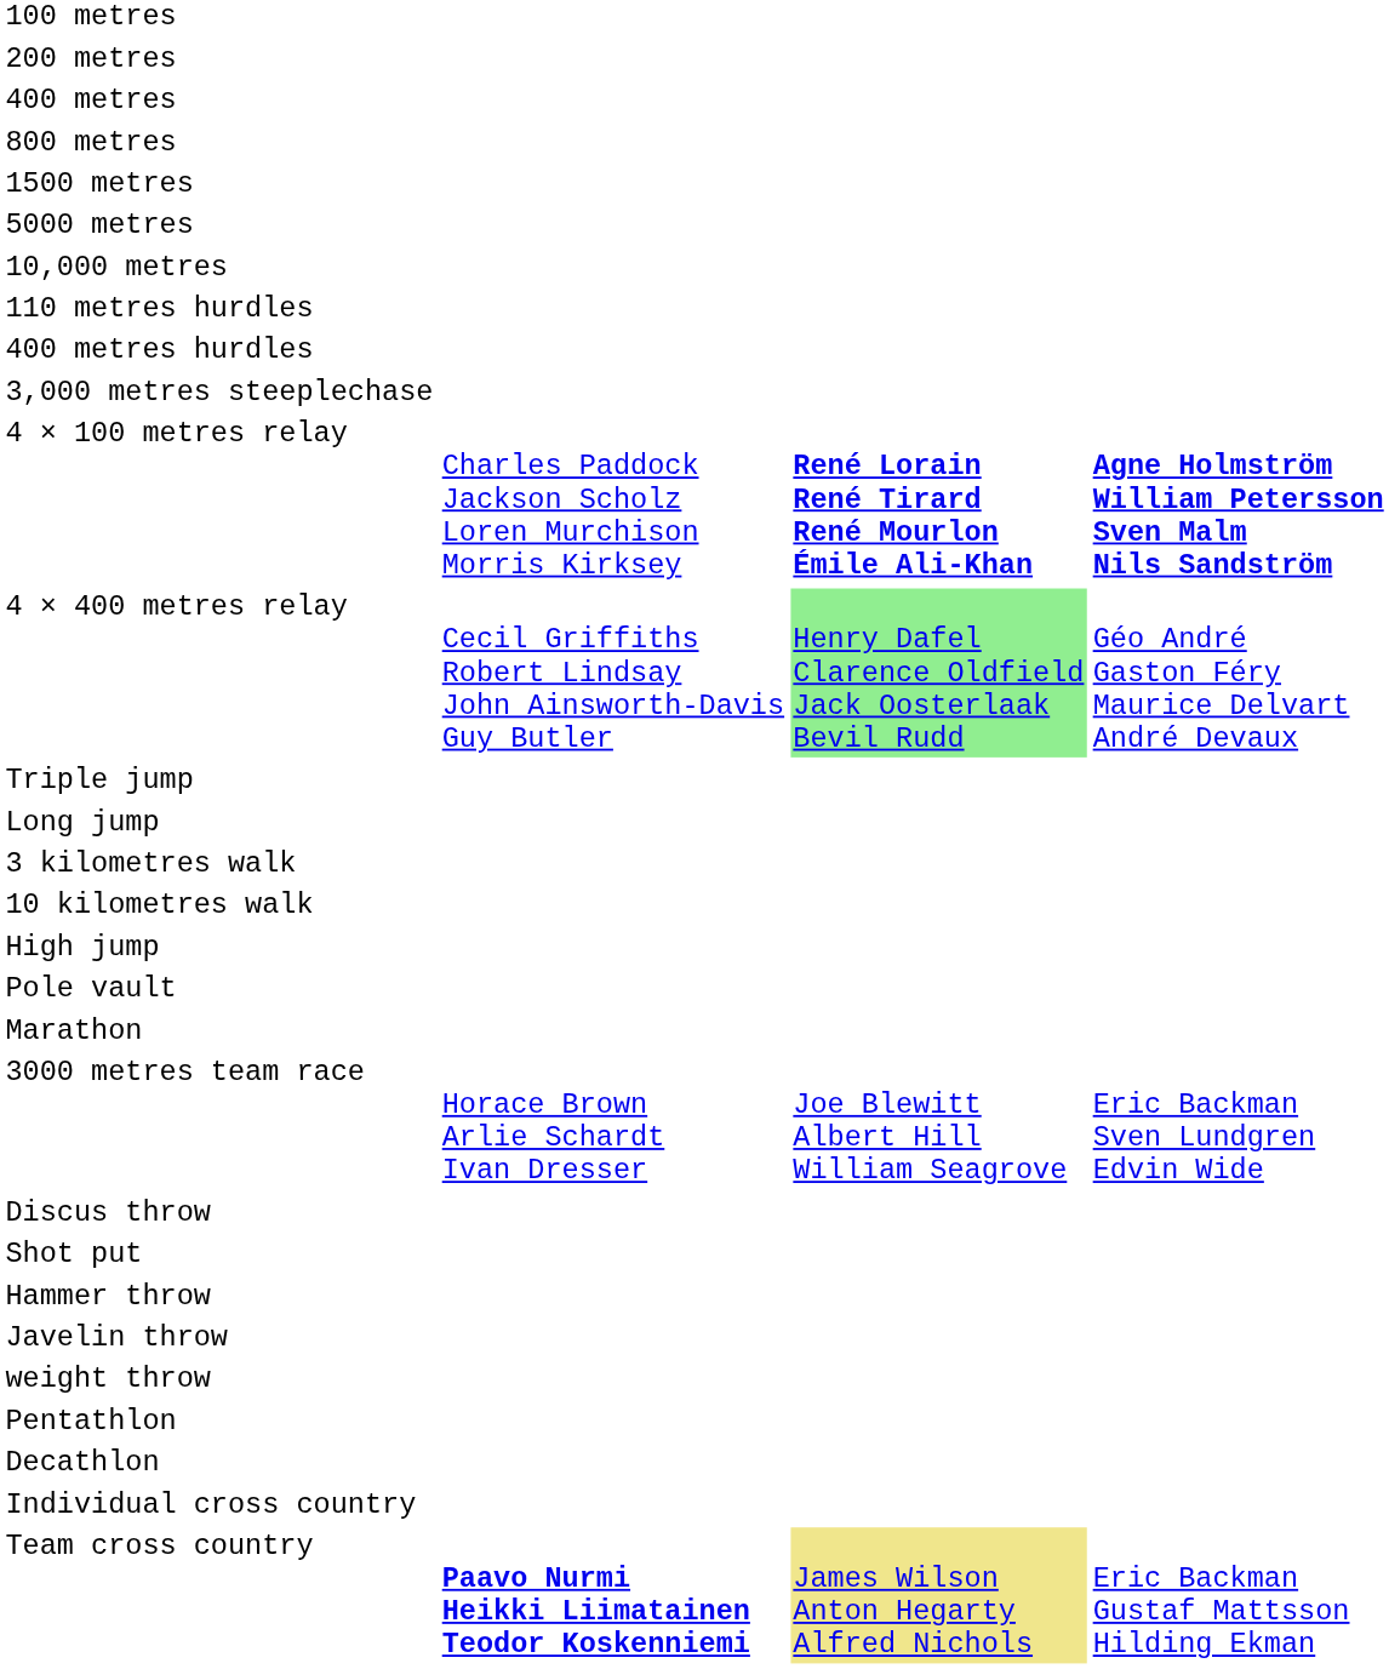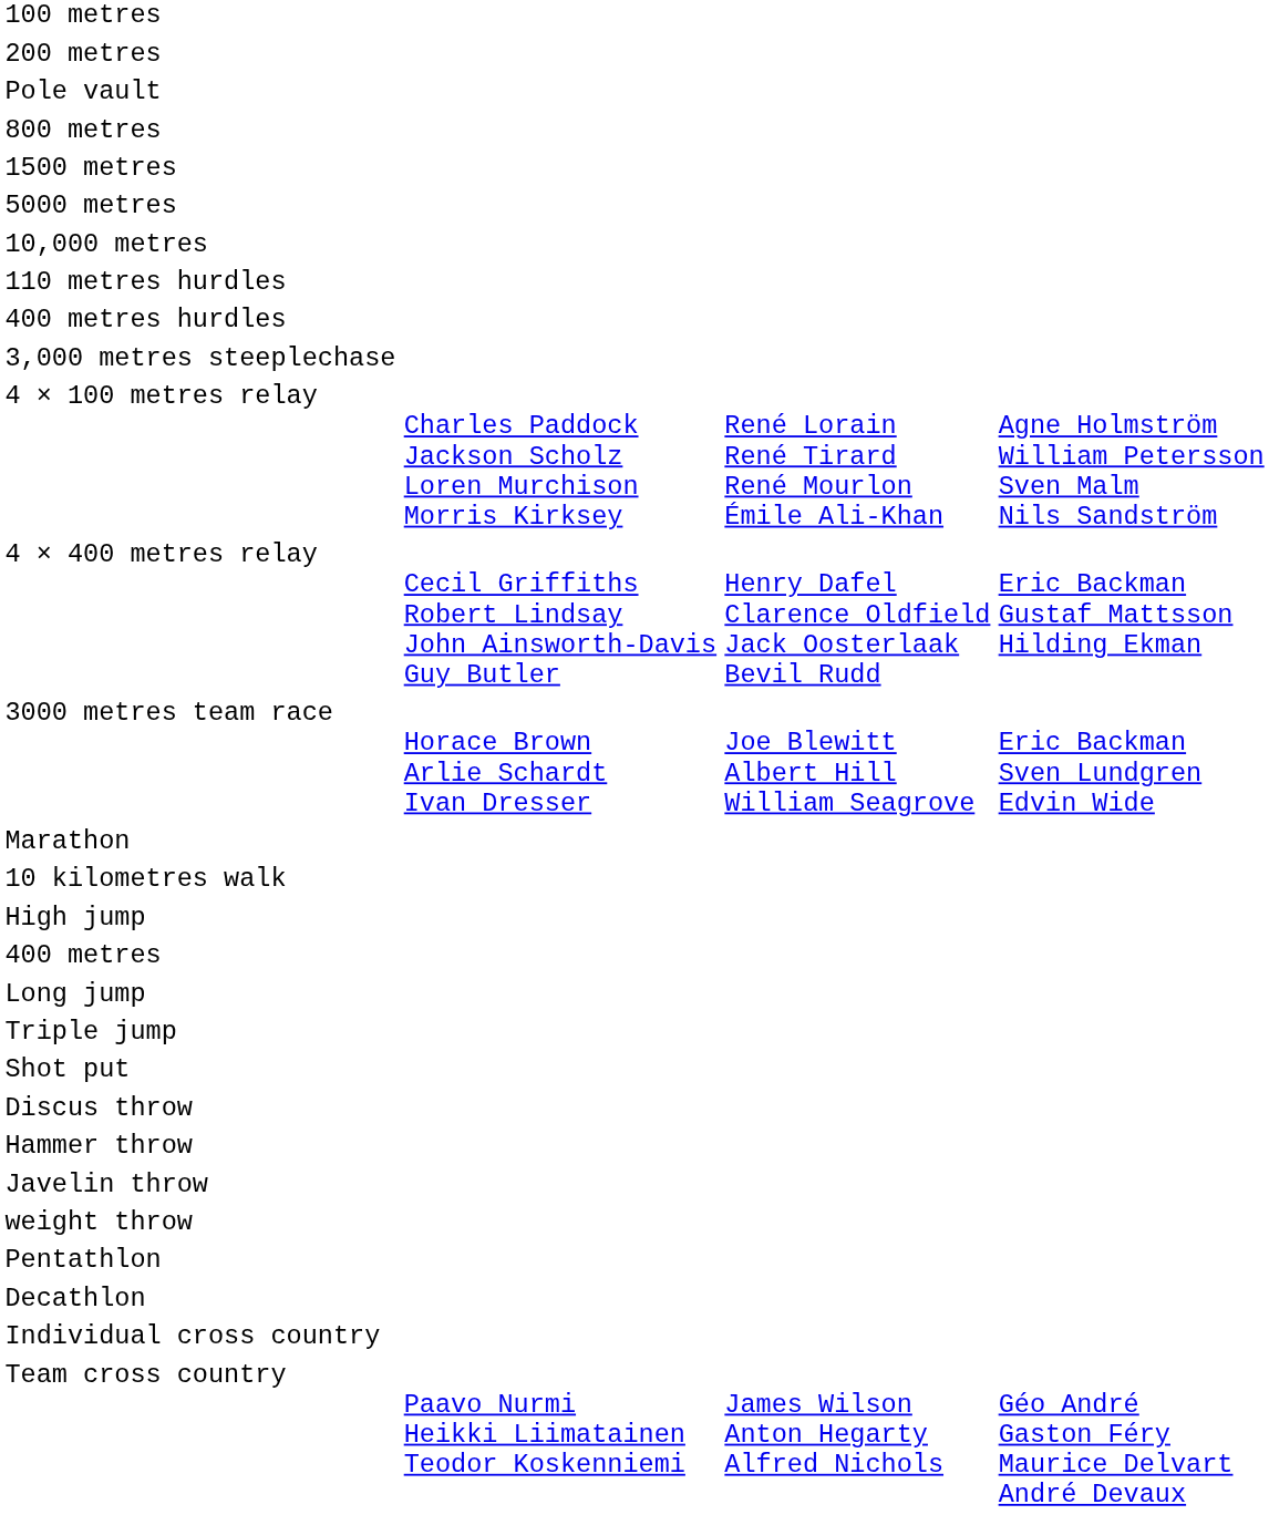rows swapped: 400 metres <-> Pole vault
4 × 100 metres relay | column 3: bold -> normal
4 × 100 metres relay | column 4: bold -> normal
4 × 400 metres relay | column 3: lightgreen background -> no background
4 × 400 metres relay | column 4: Géo André Gaston Féry Maurice Delvart André Devaux -> Eric Backman Gustaf Mattsson Hilding Ekman
rows swapped: 3000 metres team race <-> Triple jump
rows swapped: Marathon <-> Long jump
- row: 3 kilometres walk
rows swapped: Shot put <-> Discus throw
Team cross country | column 2: bold -> normal
Team cross country | column 3: khaki background -> no background
Team cross country | column 4: Eric Backman Gustaf Mattsson Hilding Ekman -> Géo André Gaston Féry Maurice Delvart André Devaux
